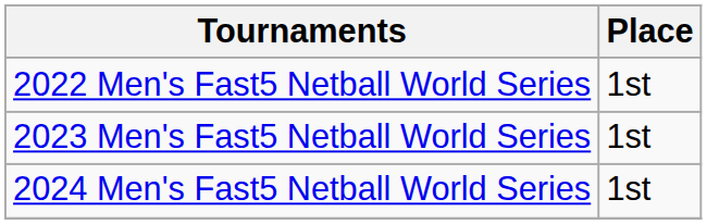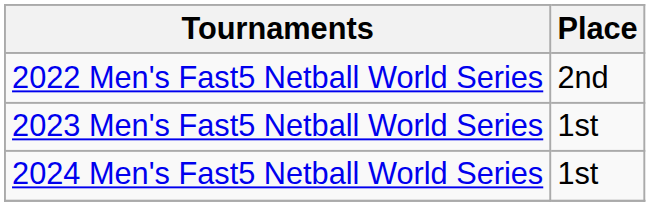2022 Men's Fast5 Netball World Series | Place: 1st -> 2nd
